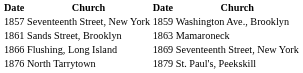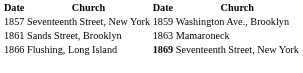Flushing, Long Island | column 3: normal -> bold
- row: 1876 | North Tarrytown | 1879 | St. Paul's, Peekskill
